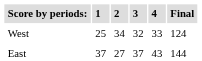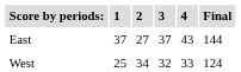rows swapped: West <-> East
